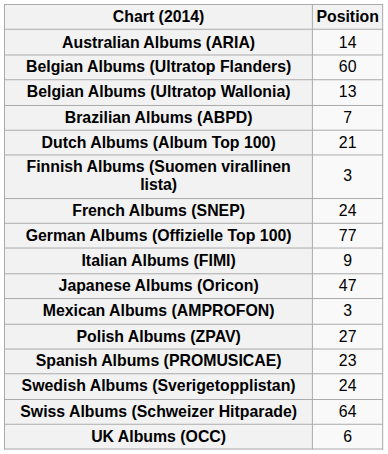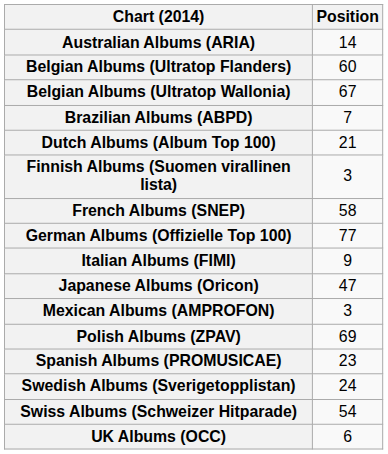Belgian Albums (Ultratop Wallonia) | Position: 13 -> 67
French Albums (SNEP) | Position: 24 -> 58
Polish Albums (ZPAV) | Position: 27 -> 69
Swiss Albums (Schweizer Hitparade) | Position: 64 -> 54
